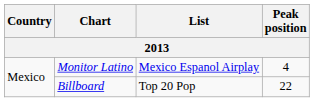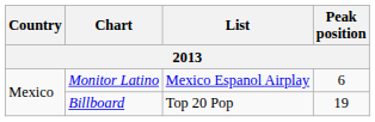Monitor Latino | Peak position: 4 -> 6
Billboard | Peak position: 22 -> 19
